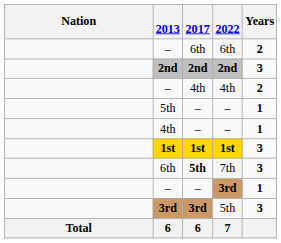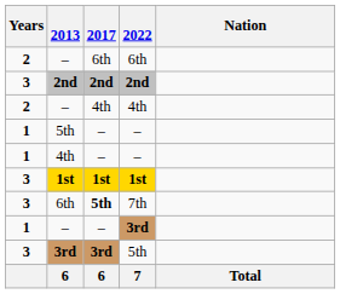columns swapped: Nation <-> Years
